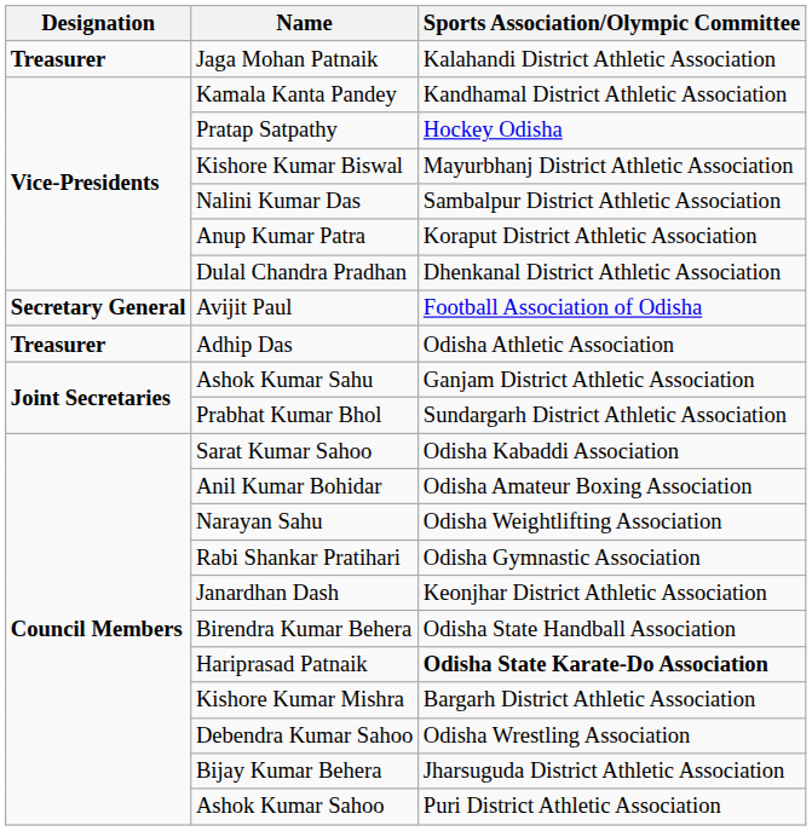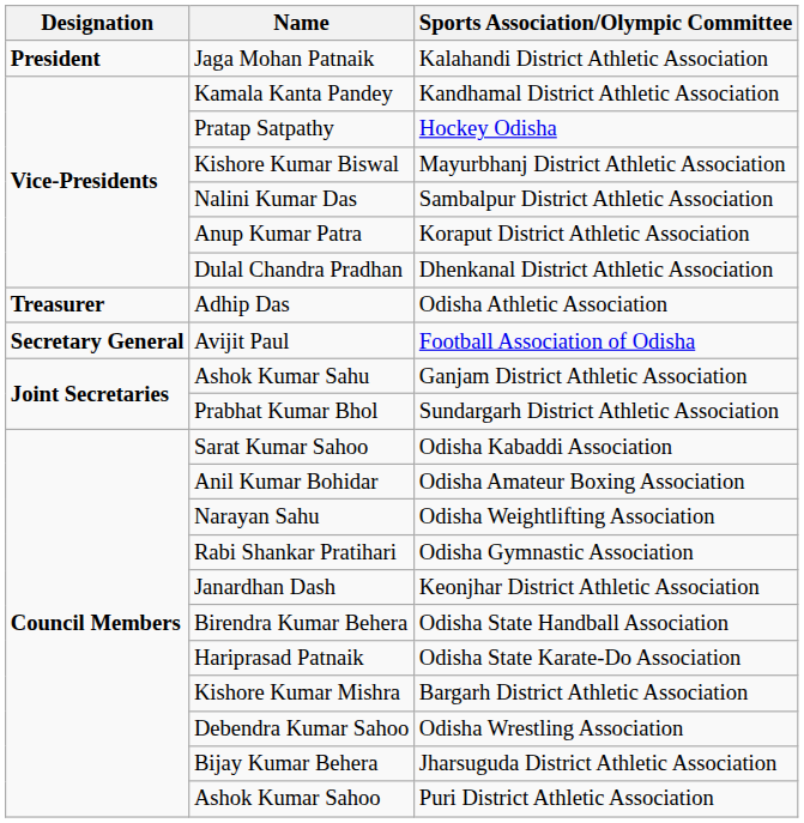Jaga Mohan Patnaik | Designation: Treasurer -> President
rows swapped: Avijit Paul <-> Adhip Das
Hariprasad Patnaik | Sports Association/Olympic Committee: bold -> normal
